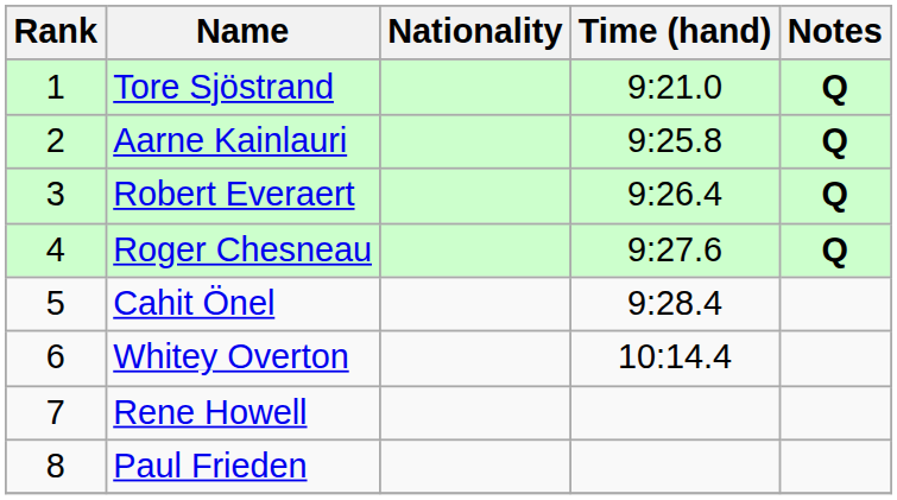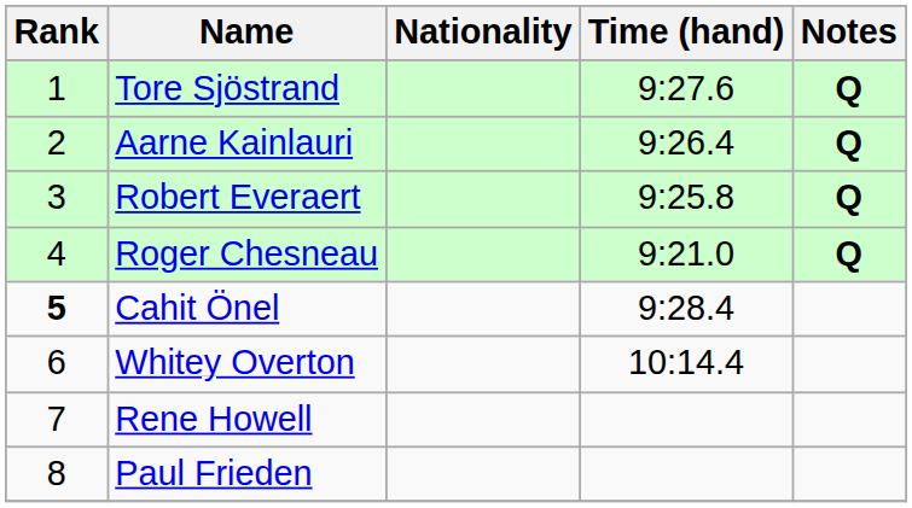Tore Sjöstrand | Time (hand): 9:21.0 -> 9:27.6
Aarne Kainlauri | Time (hand): 9:25.8 -> 9:26.4
Robert Everaert | Time (hand): 9:26.4 -> 9:25.8
Roger Chesneau | Time (hand): 9:27.6 -> 9:21.0
Cahit Önel | Rank: normal -> bold
